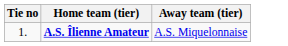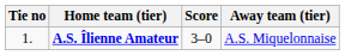+ column: Score | 3–0
